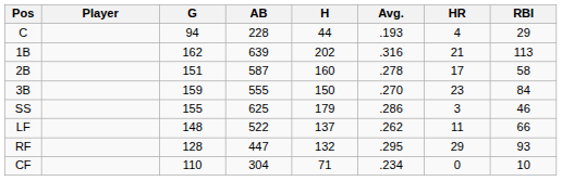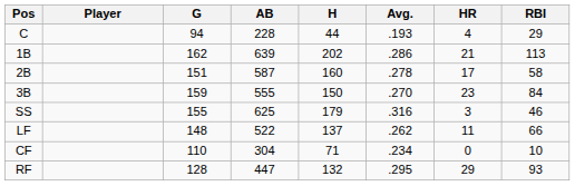1B | Avg.: .316 -> .286
SS | Avg.: .286 -> .316
rows swapped: CF <-> RF
